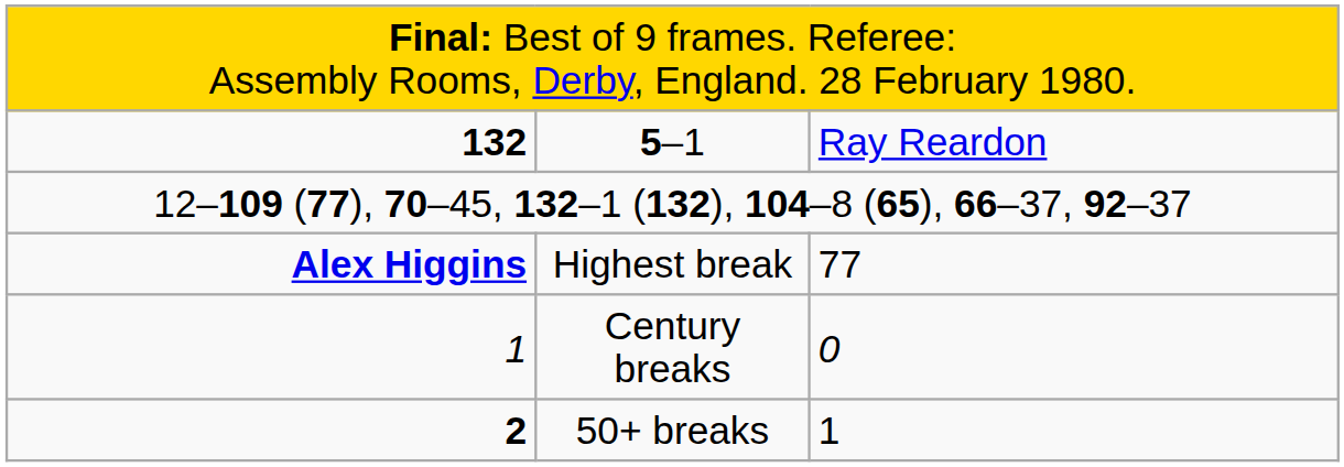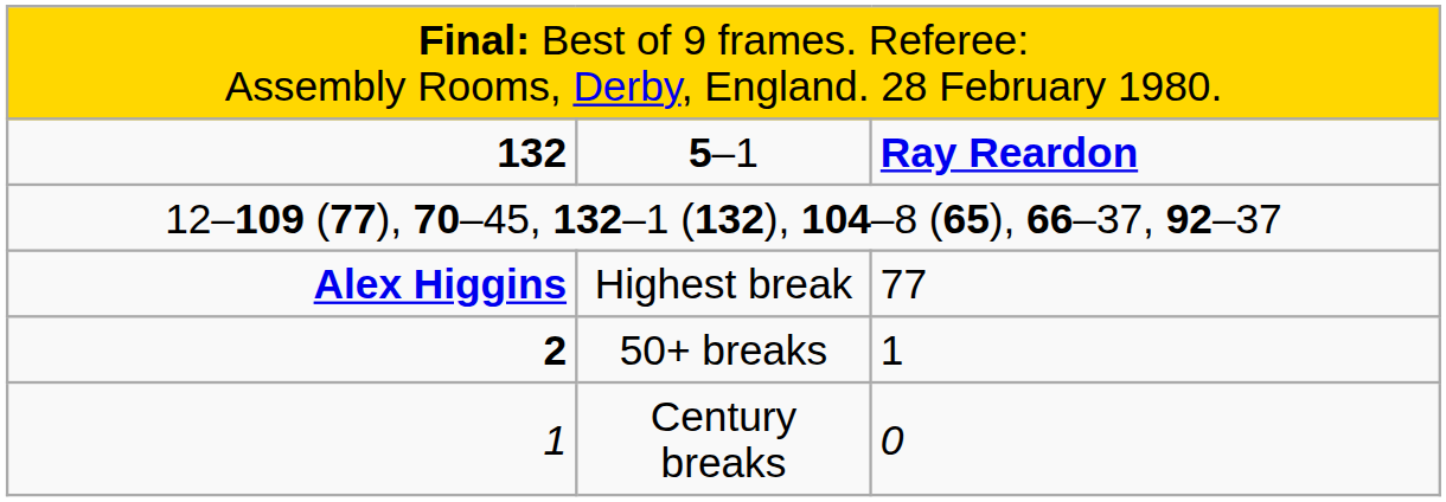5–1 | column 3: normal -> bold
rows swapped: Century breaks <-> 50+ breaks
